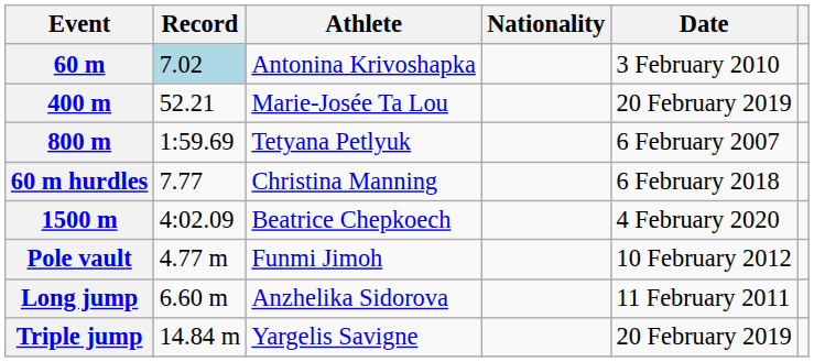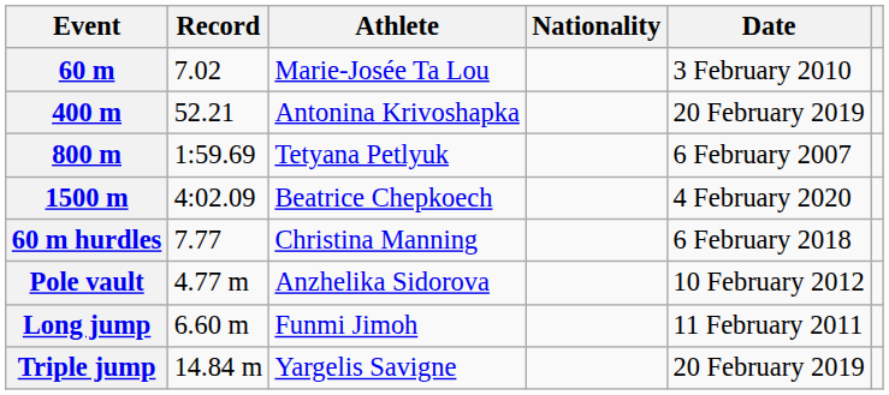60 m | Record: lightblue background -> no background
60 m | Athlete: Antonina Krivoshapka -> Marie-Josée Ta Lou
400 m | Athlete: Marie-Josée Ta Lou -> Antonina Krivoshapka
rows swapped: 1500 m <-> 60 m hurdles
Pole vault | Athlete: Funmi Jimoh -> Anzhelika Sidorova
Long jump | Athlete: Anzhelika Sidorova -> Funmi Jimoh
